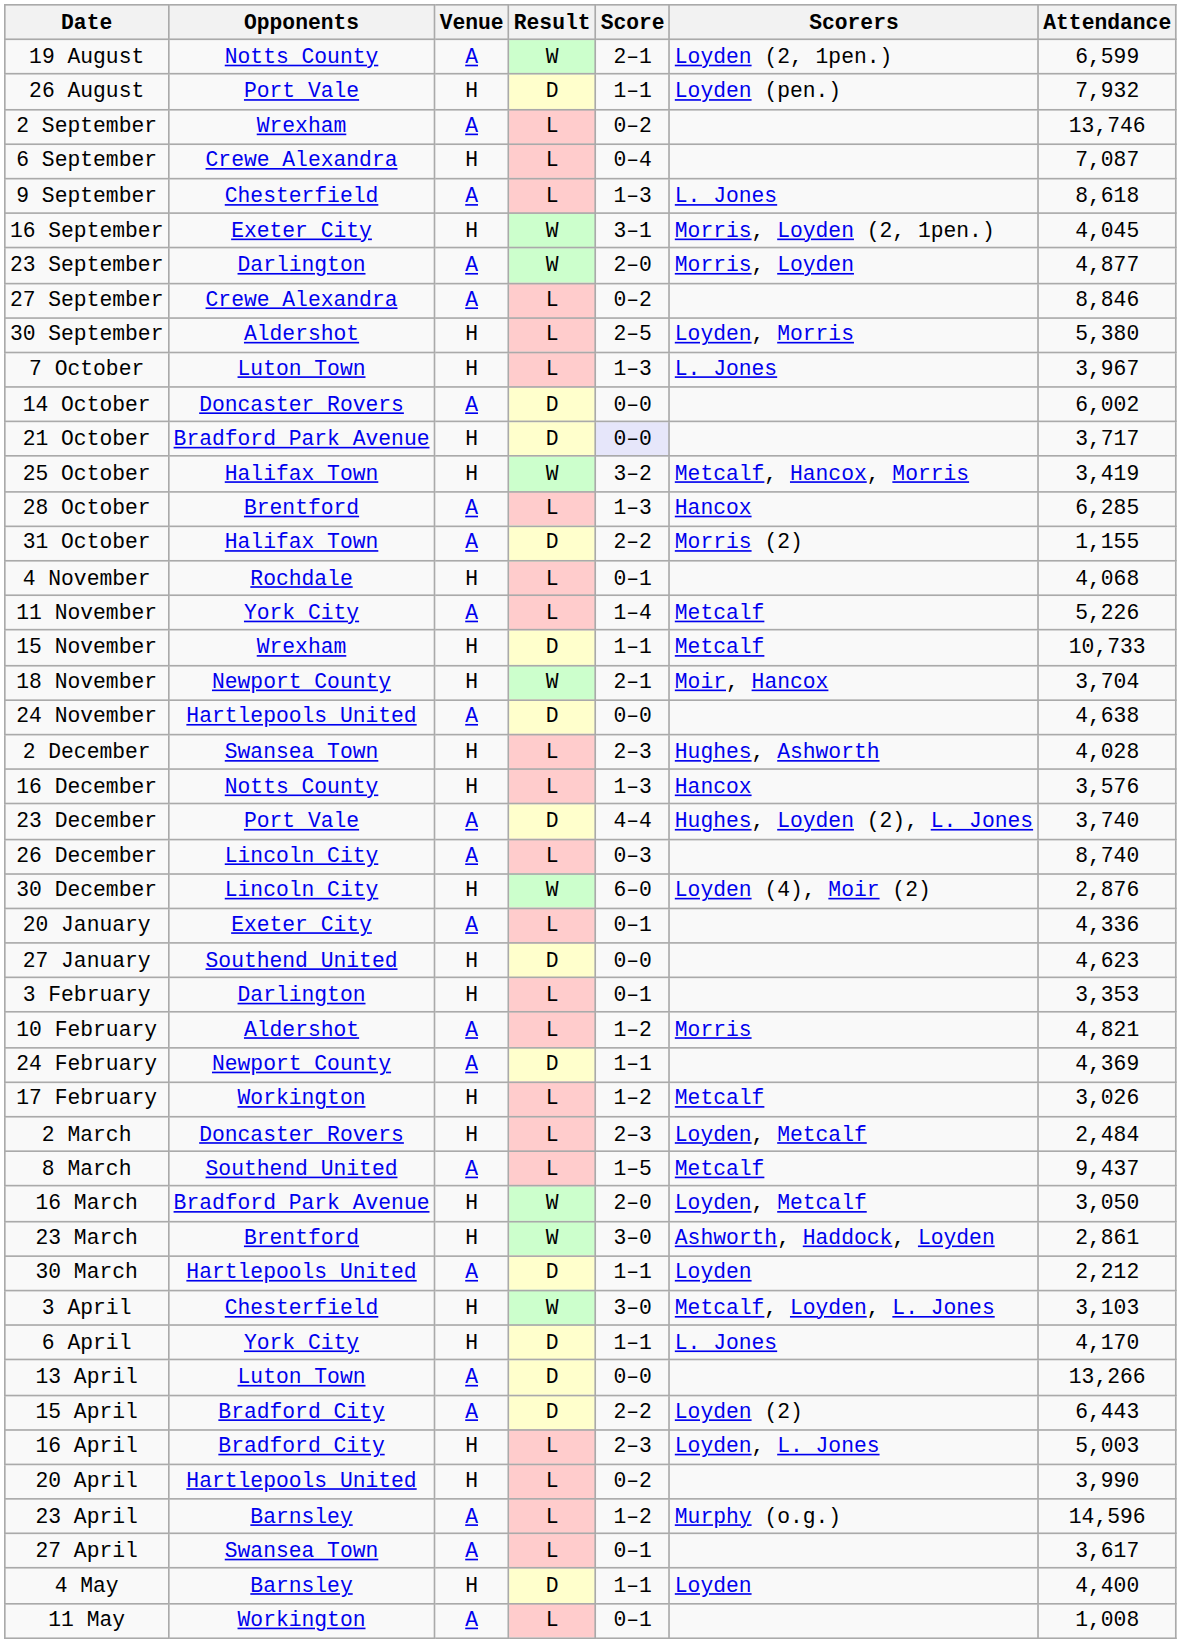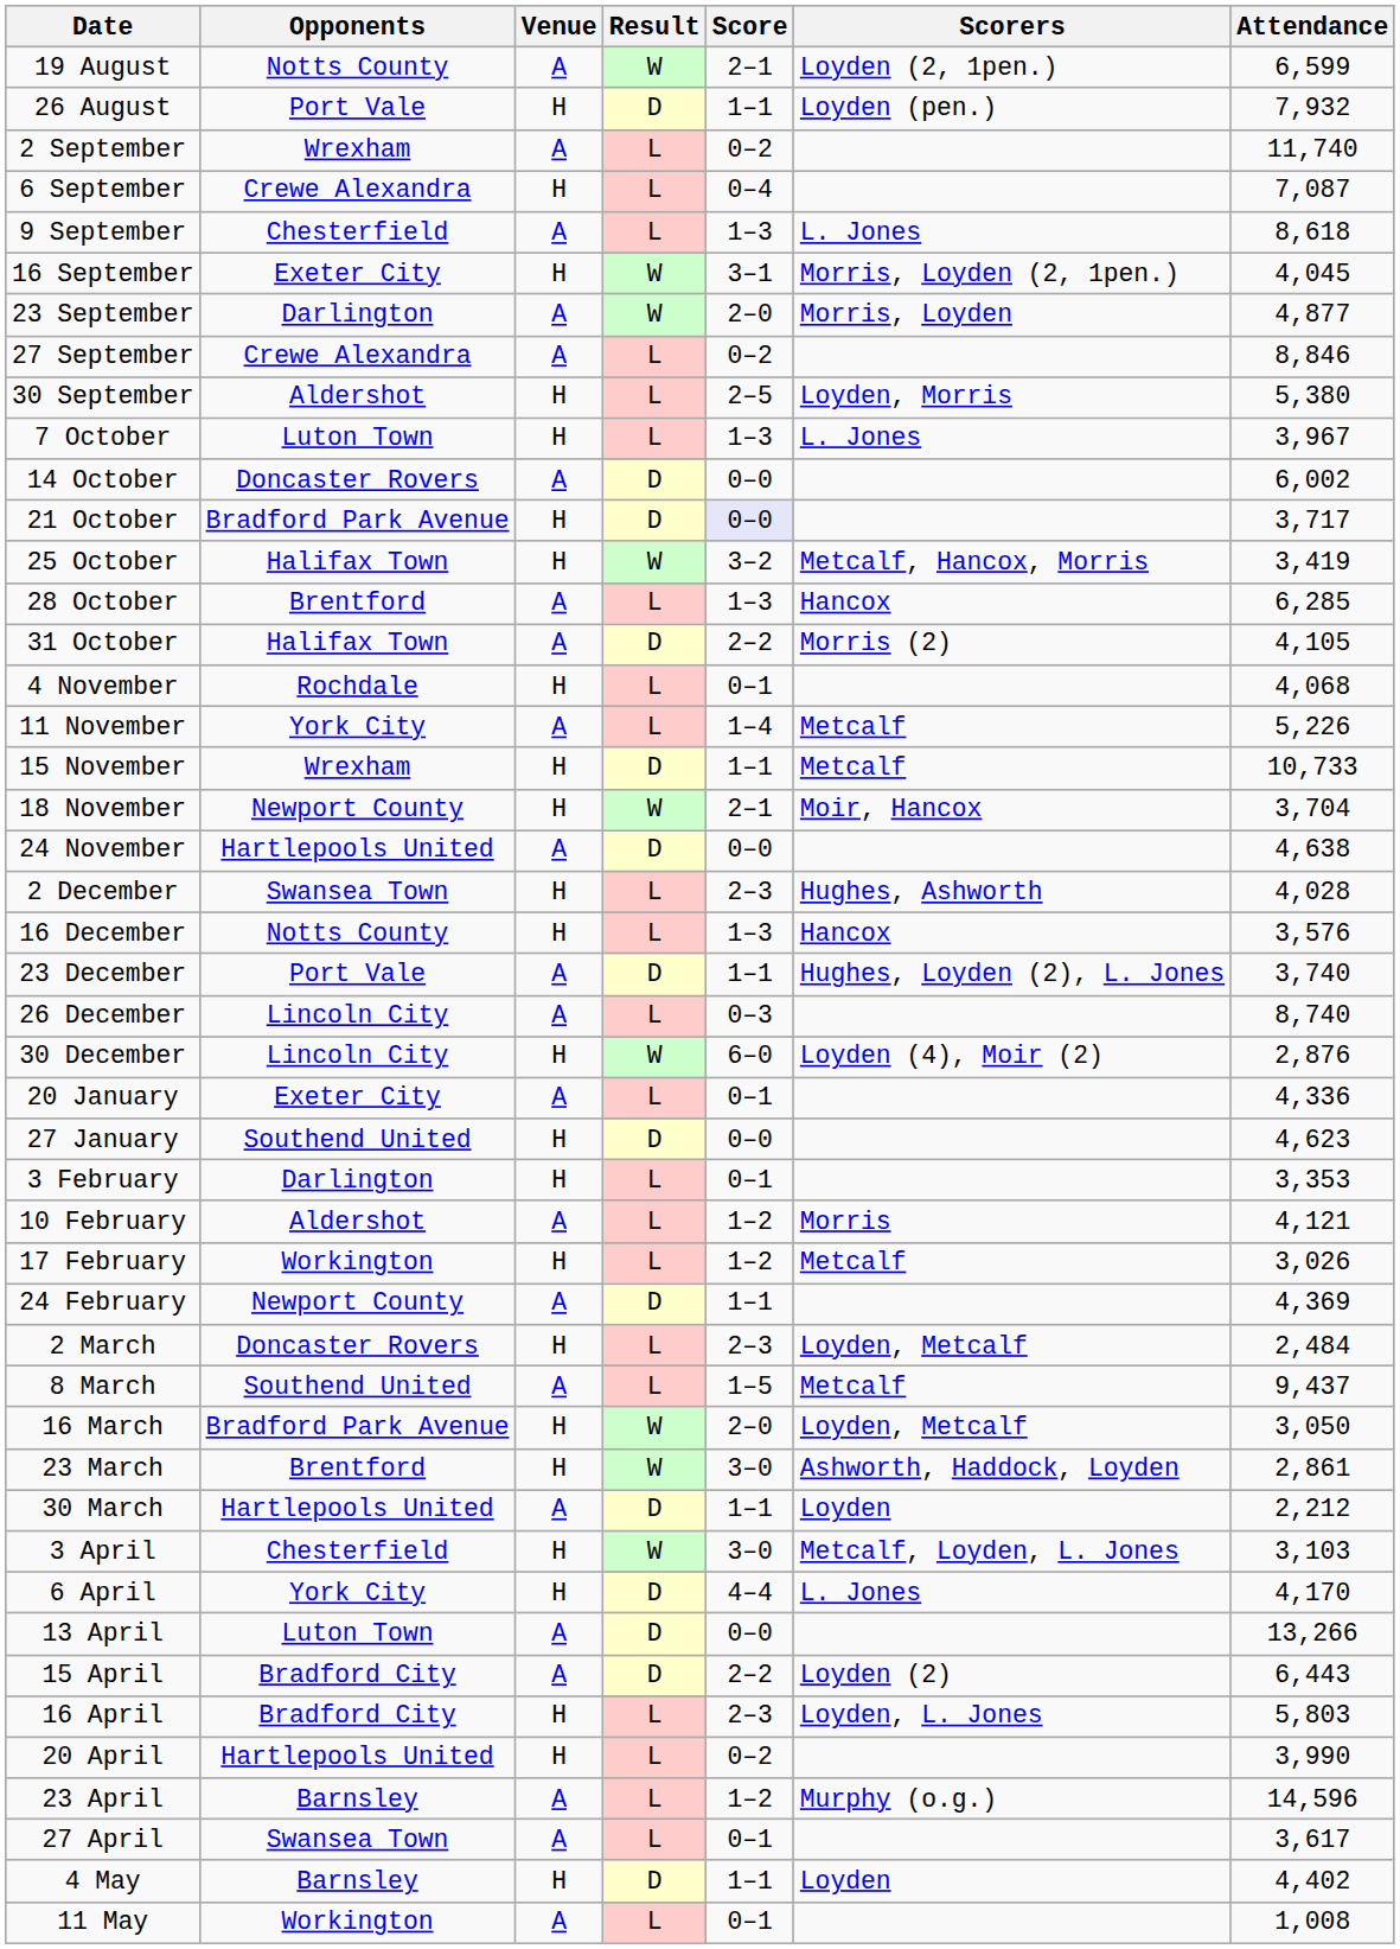2 September | Attendance: 13,746 -> 11,740
31 October | Attendance: 1,155 -> 4,105
23 December | Score: 4–4 -> 1–1
10 February | Attendance: 4,821 -> 4,121
rows swapped: 17 February <-> 24 February
6 April | Score: 1–1 -> 4–4
16 April | Attendance: 5,003 -> 5,803
4 May | Attendance: 4,400 -> 4,402
